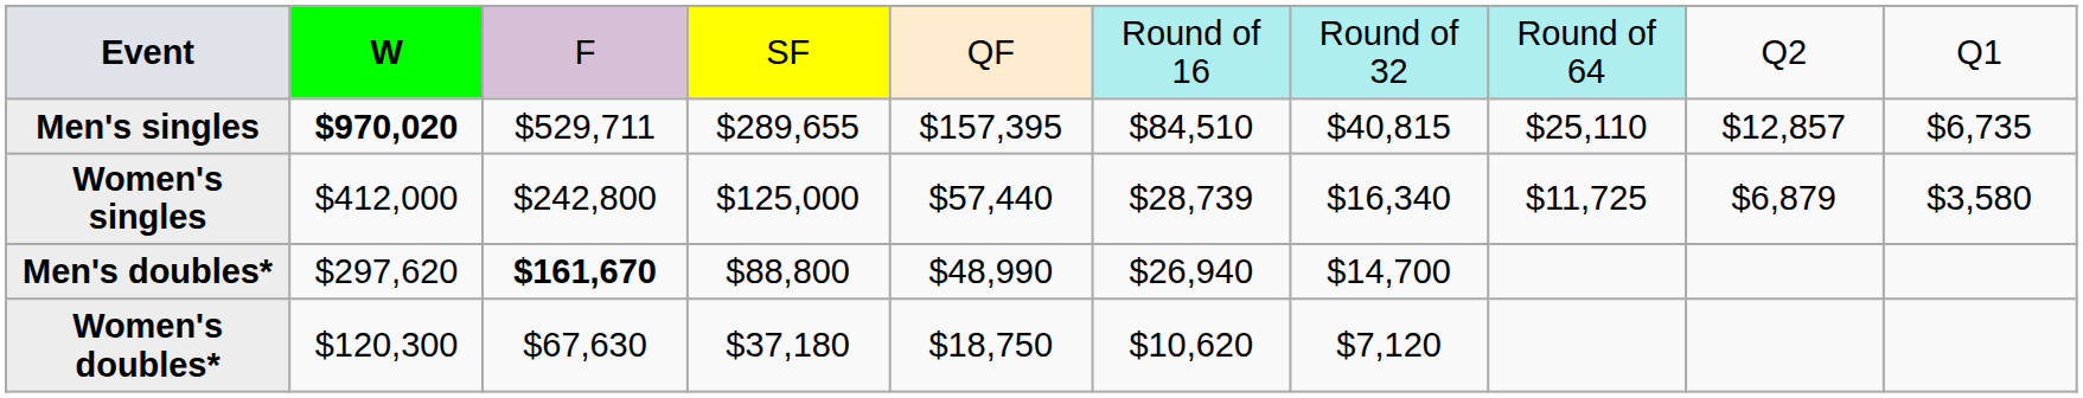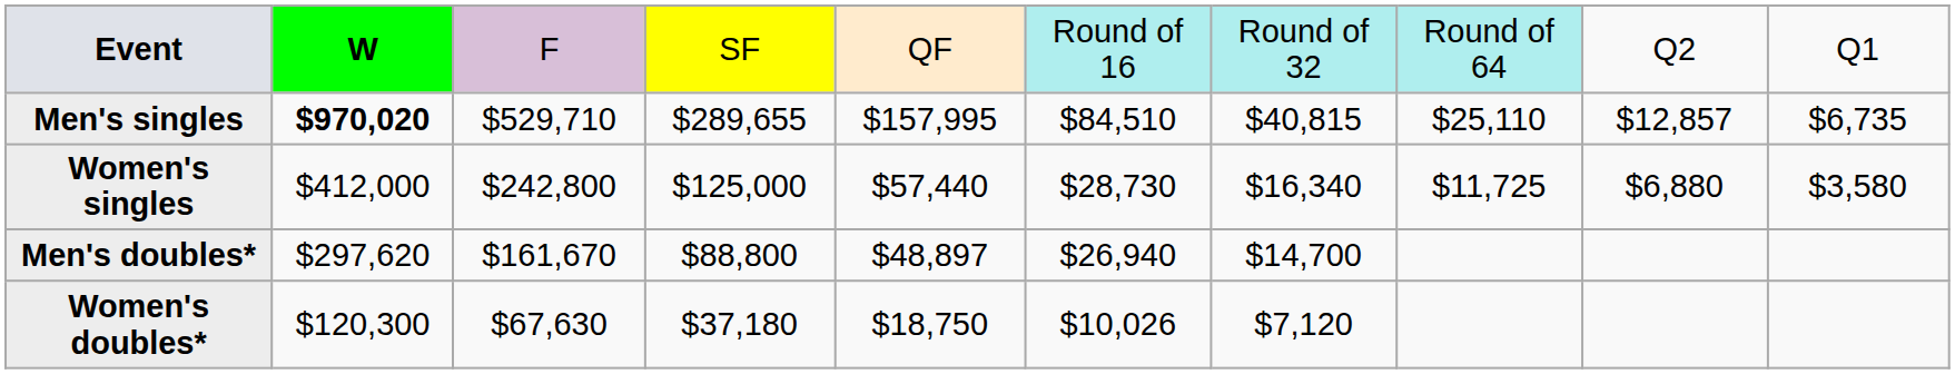Men's singles | column 3: $529,711 -> $529,710
Men's singles | column 5: $157,395 -> $157,995
Women's singles | column 6: $28,739 -> $28,730
Women's singles | column 9: $6,879 -> $6,880
Men's doubles* | column 3: bold -> normal
Men's doubles* | column 5: $48,990 -> $48,897
Women's doubles* | column 6: $10,620 -> $10,026
